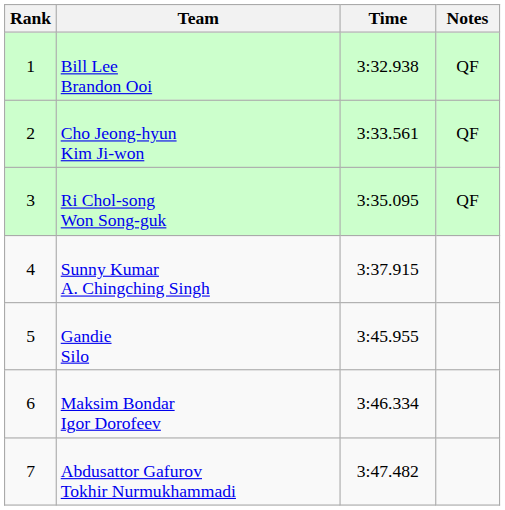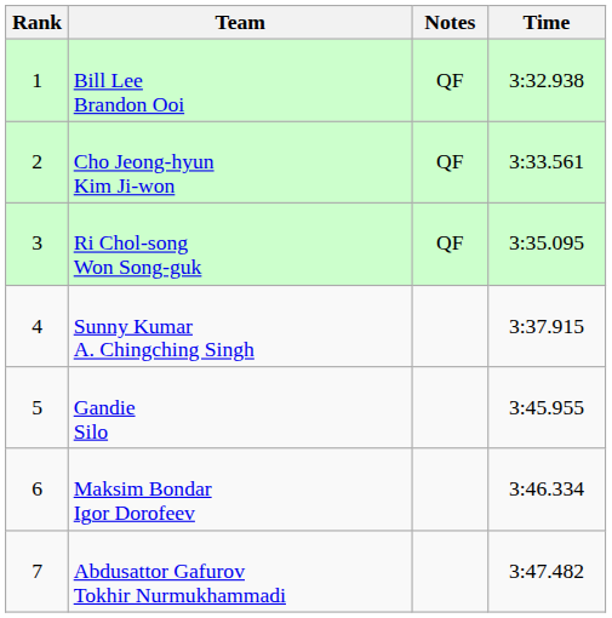columns swapped: Time <-> Notes
